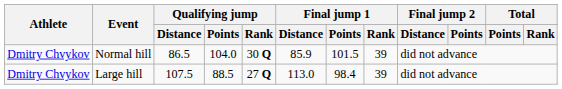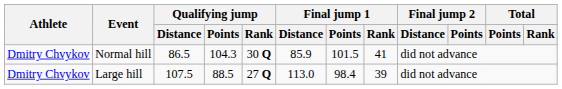Normal hill | Qualifying jump / Points: 104.0 -> 104.3
Normal hill | Final jump 1 / Rank: 39 -> 41
